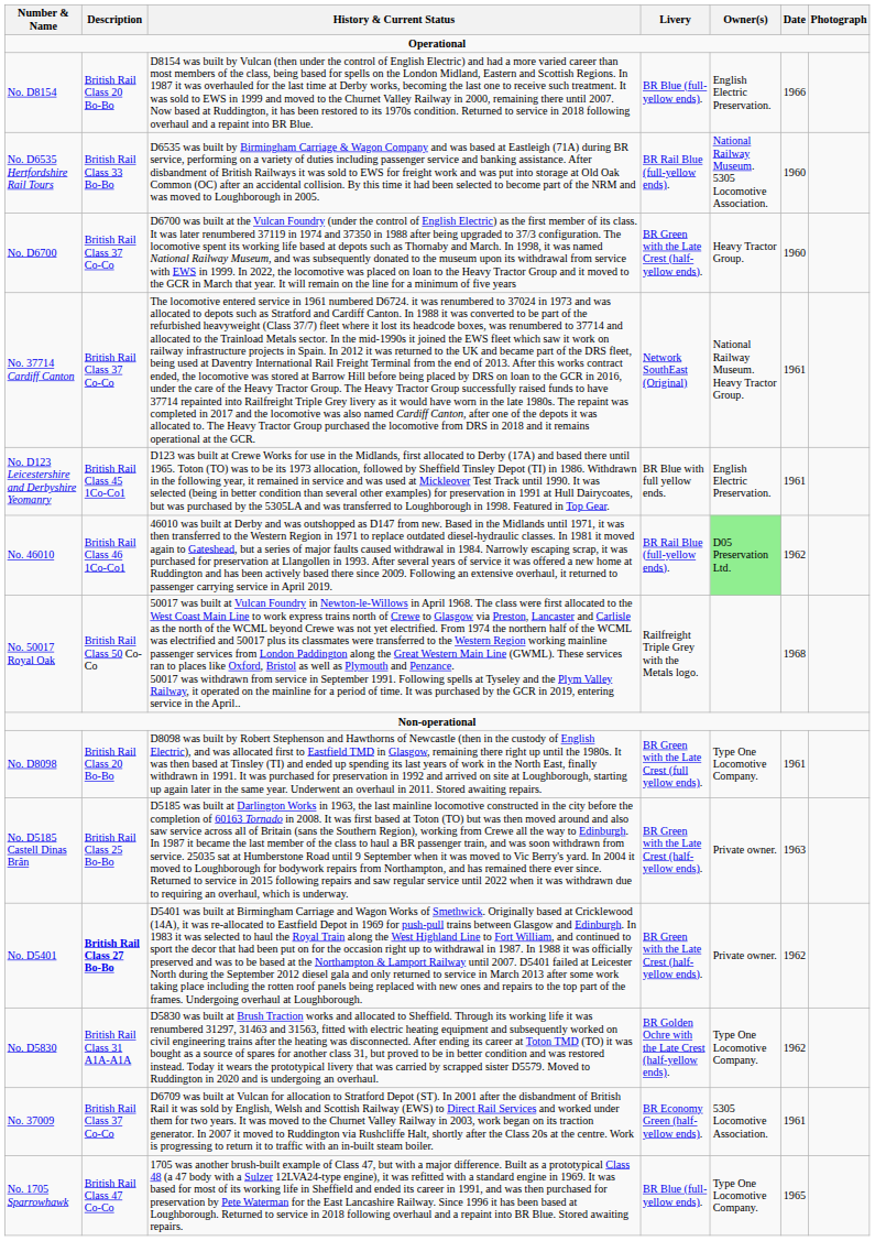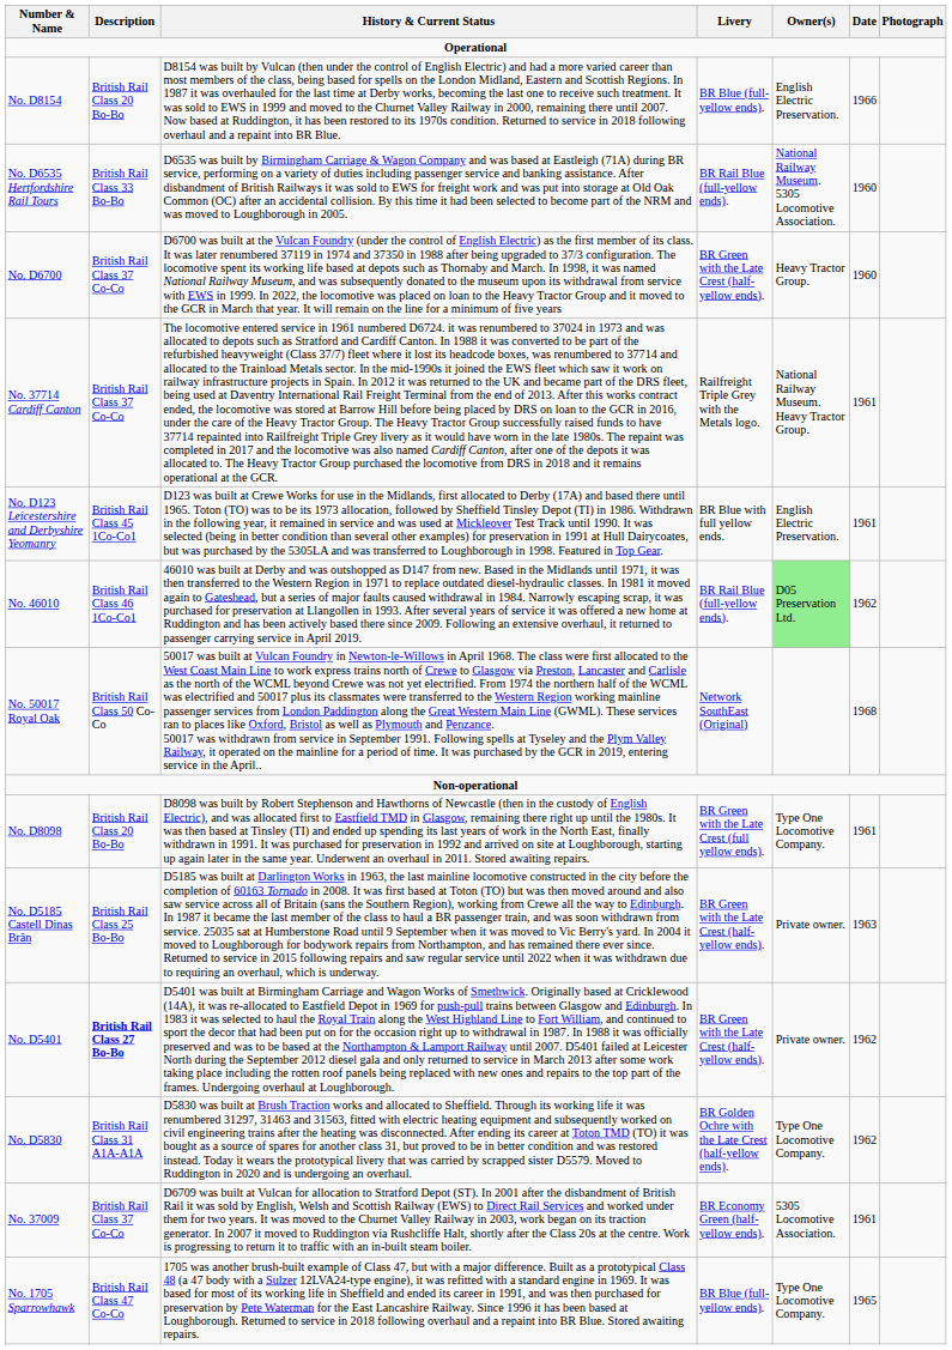No. 37714 Cardiff Canton | Livery: Network SouthEast (Original) -> Railfreight Triple Grey with the Metals logo.
No. 50017 Royal Oak | Livery: Railfreight Triple Grey with the Metals logo. -> Network SouthEast (Original)
